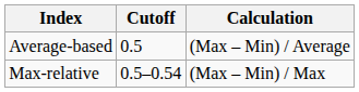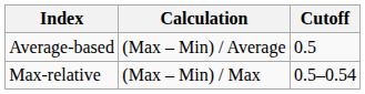columns swapped: Calculation <-> Cutoff
